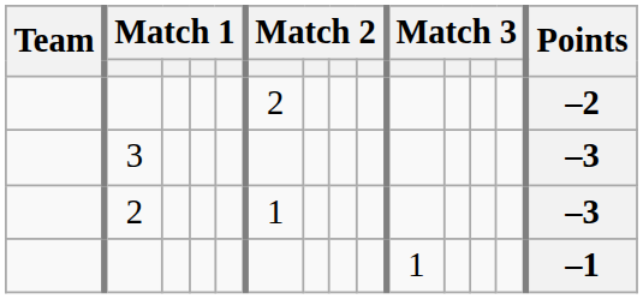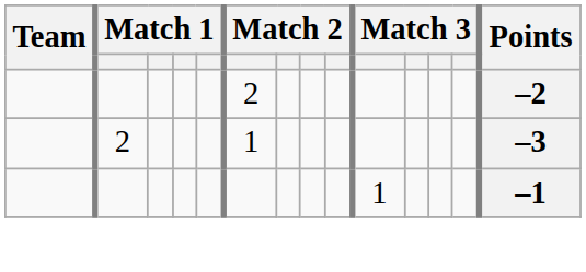- row: 3 | –3
